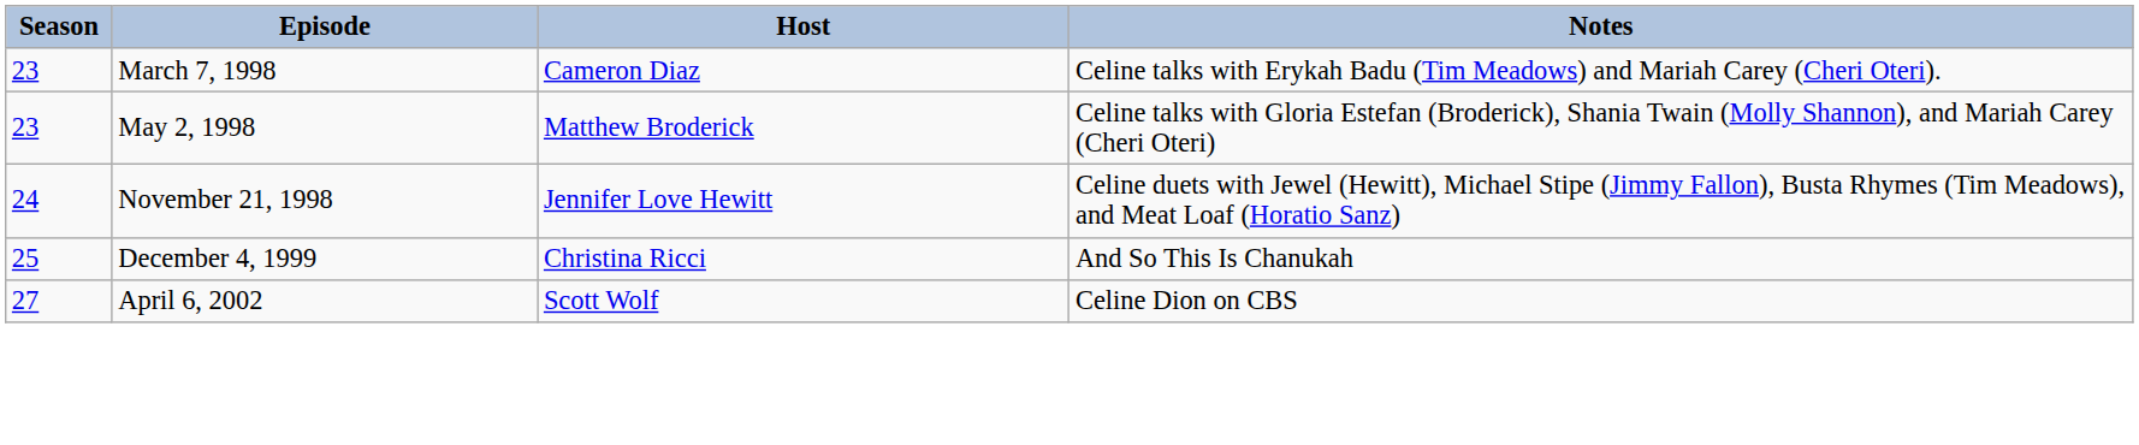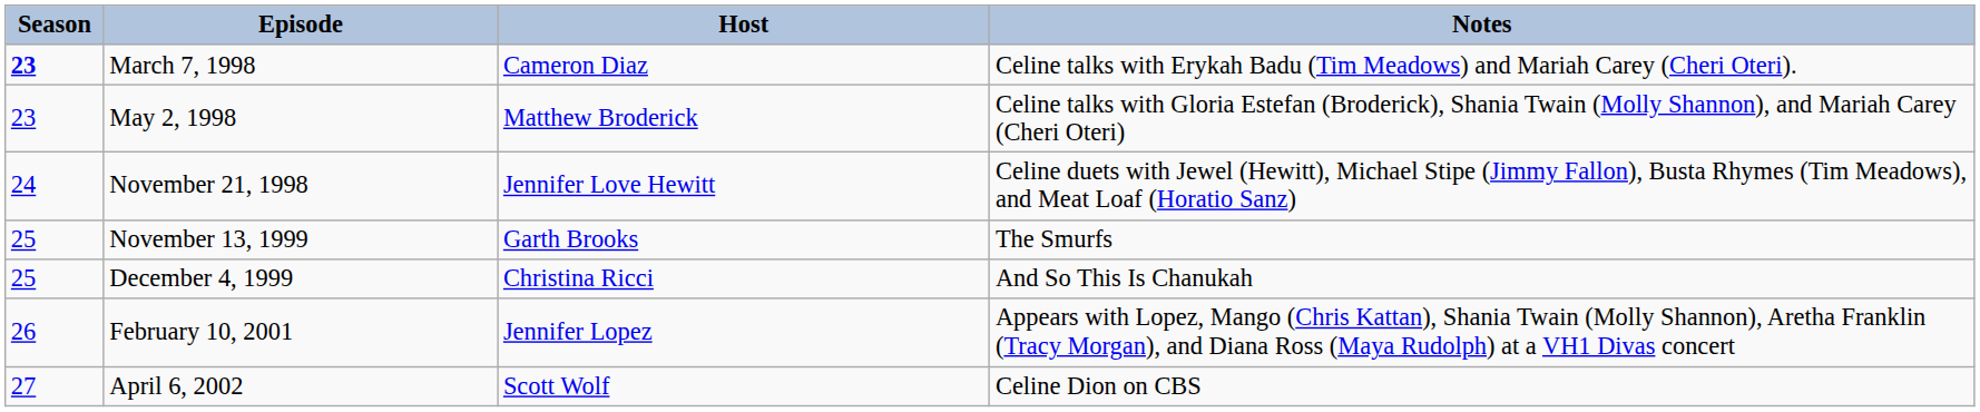March 7, 1998 | Season: normal -> bold
+ row: 25 | November 13, 1999 | Garth Brooks | The Smurfs
+ row: 26 | February 10, 2001 | Jennifer Lopez | Appears with Lopez, Mango (Chris Kattan), Shania Twain (Molly Shannon), Aretha Franklin (Tracy Morgan), and Diana Ross (Maya Rudolph) at a VH1 Divas concert
